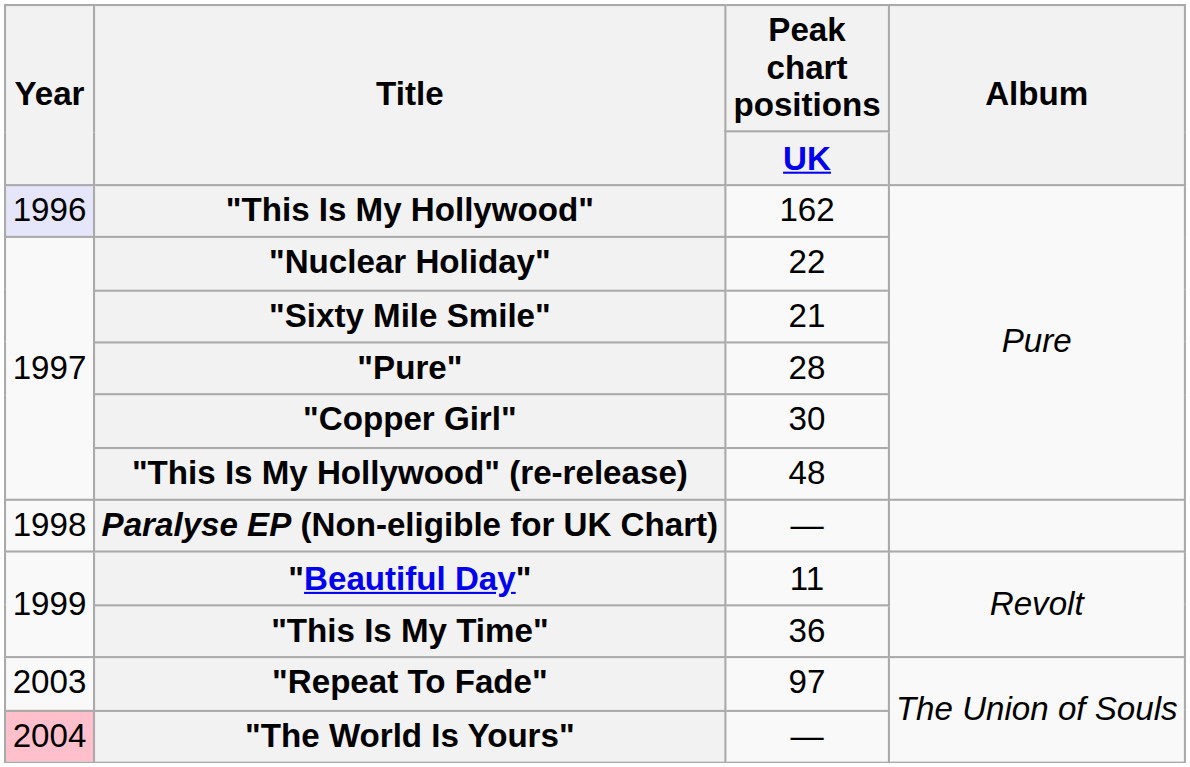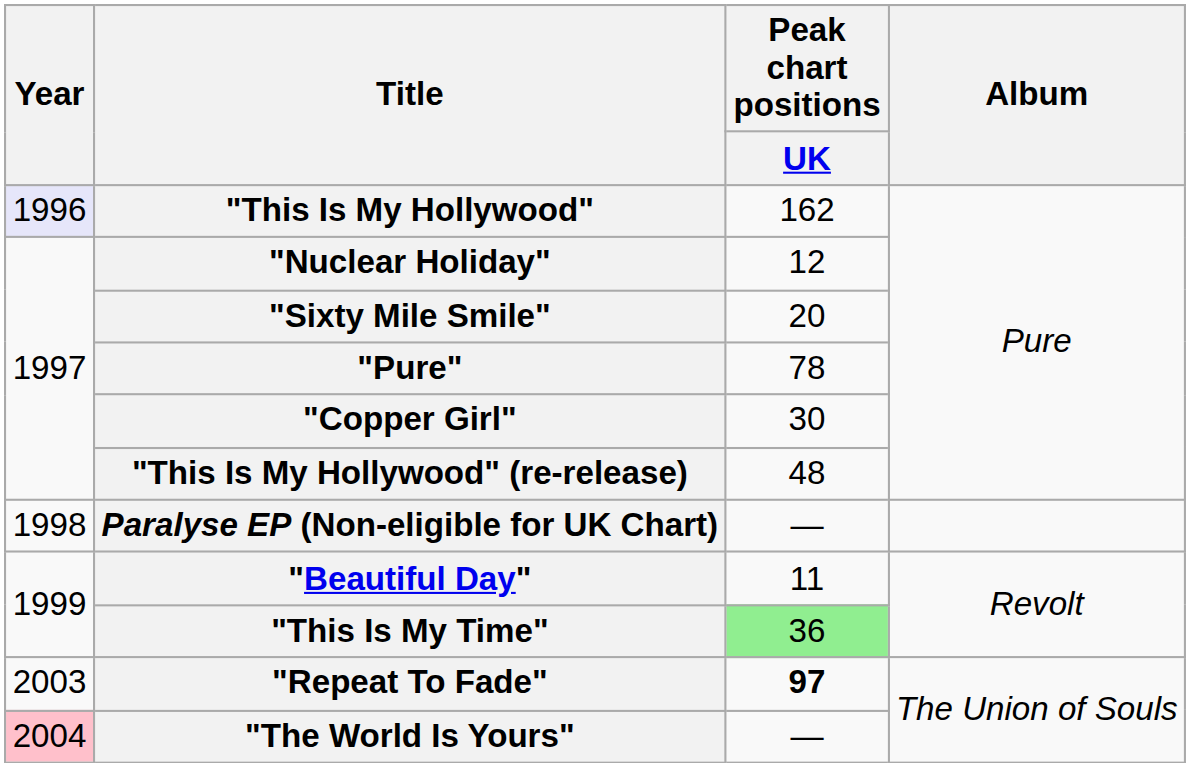"Nuclear Holiday" | Peak chart positions / UK: 22 -> 12
"Sixty Mile Smile" | Peak chart positions / UK: 21 -> 20
"Pure" | Peak chart positions / UK: 28 -> 78
"This Is My Time" | Peak chart positions / UK: no background -> lightgreen background
"Repeat To Fade" | Peak chart positions / UK: normal -> bold
